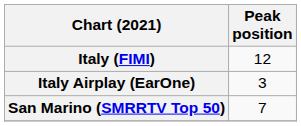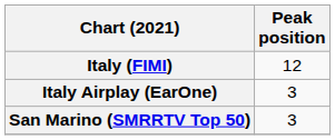San Marino (SMRRTV Top 50) | Peak position: 7 -> 3
